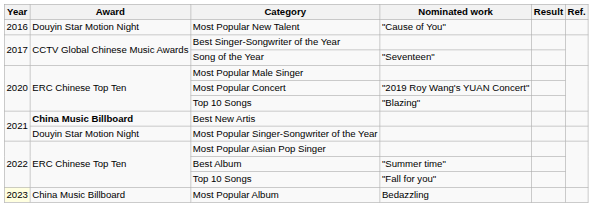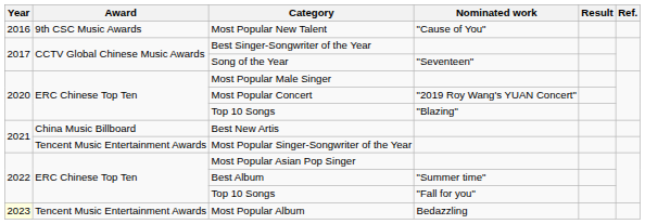Most Popular New Talent | Award: Douyin Star Motion Night -> 9th CSC Music Awards
Best New Artis | Award: bold -> normal
Most Popular Singer-Songwriter of the Year | Award: Douyin Star Motion Night -> Tencent Music Entertainment Awards
Most Popular Album | Award: China Music Billboard -> Tencent Music Entertainment Awards
